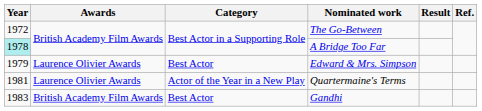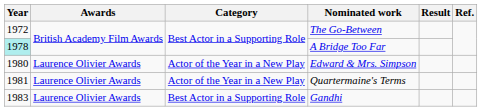Edward & Mrs. Simpson | Year: 1979 -> 1980
Edward & Mrs. Simpson | Category: Best Actor -> Actor of the Year in a New Play
Gandhi | Awards: British Academy Film Awards -> Laurence Olivier Awards
Gandhi | Category: Best Actor -> Best Actor in a Supporting Role
